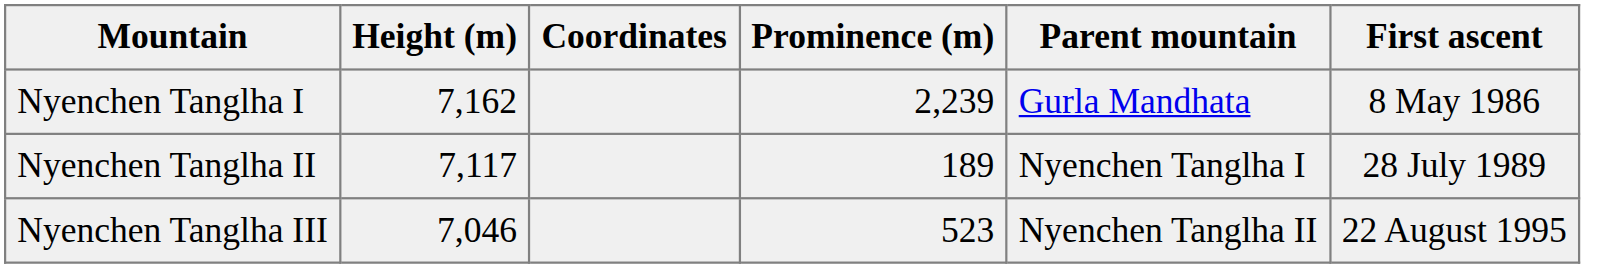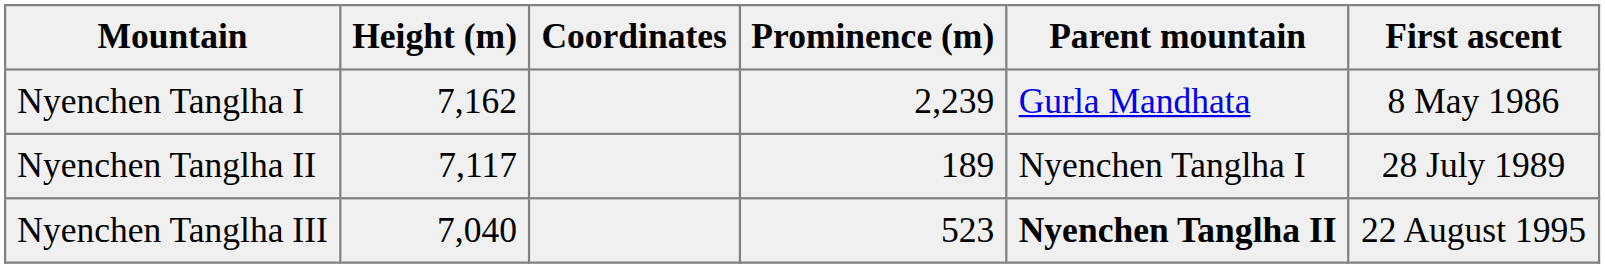Nyenchen Tanglha III | Height (m): 7,046 -> 7,040
Nyenchen Tanglha III | Parent mountain: normal -> bold
